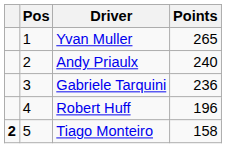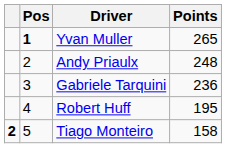Yvan Muller | Pos: normal -> bold
Andy Priaulx | Points: 240 -> 248
Robert Huff | Points: 196 -> 195
